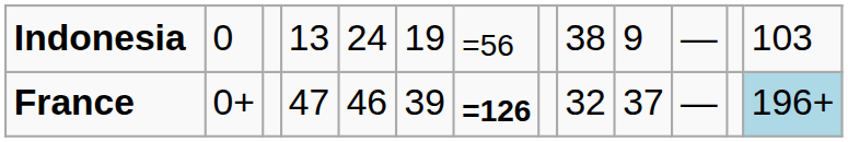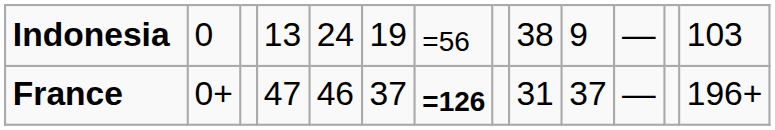France | column 6: 39 -> 37
France | column 9: 32 -> 31
France | column 13: lightblue background -> no background
